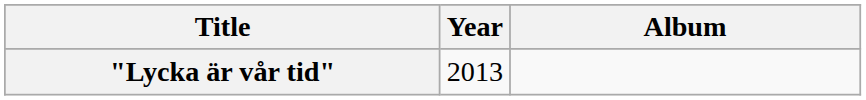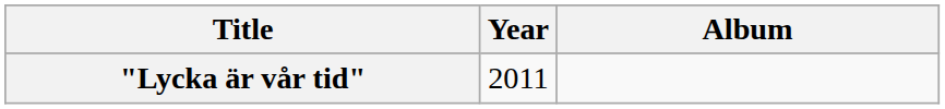"Lycka är vår tid" | Year: 2013 -> 2011
